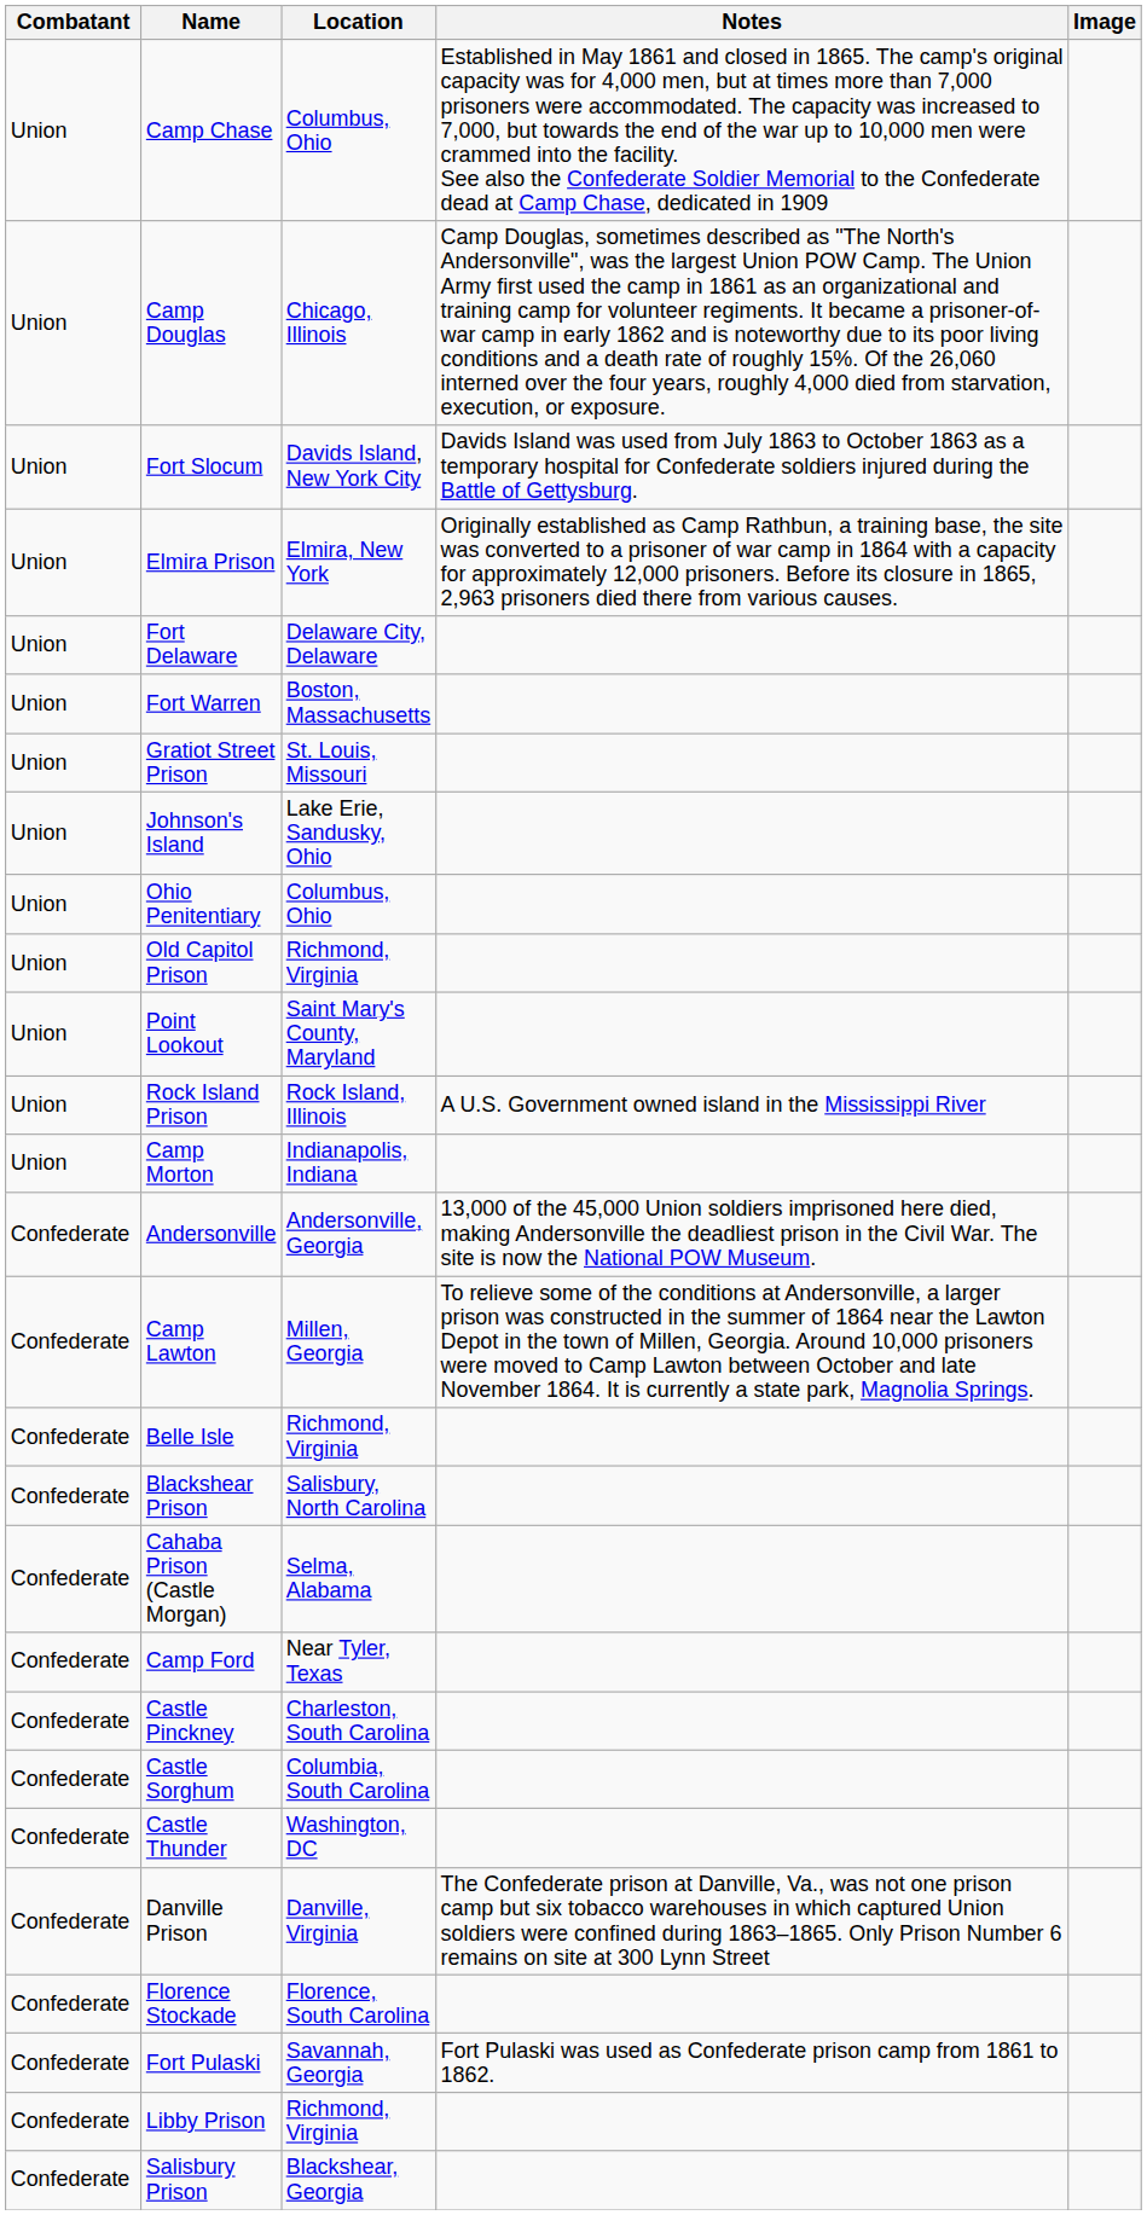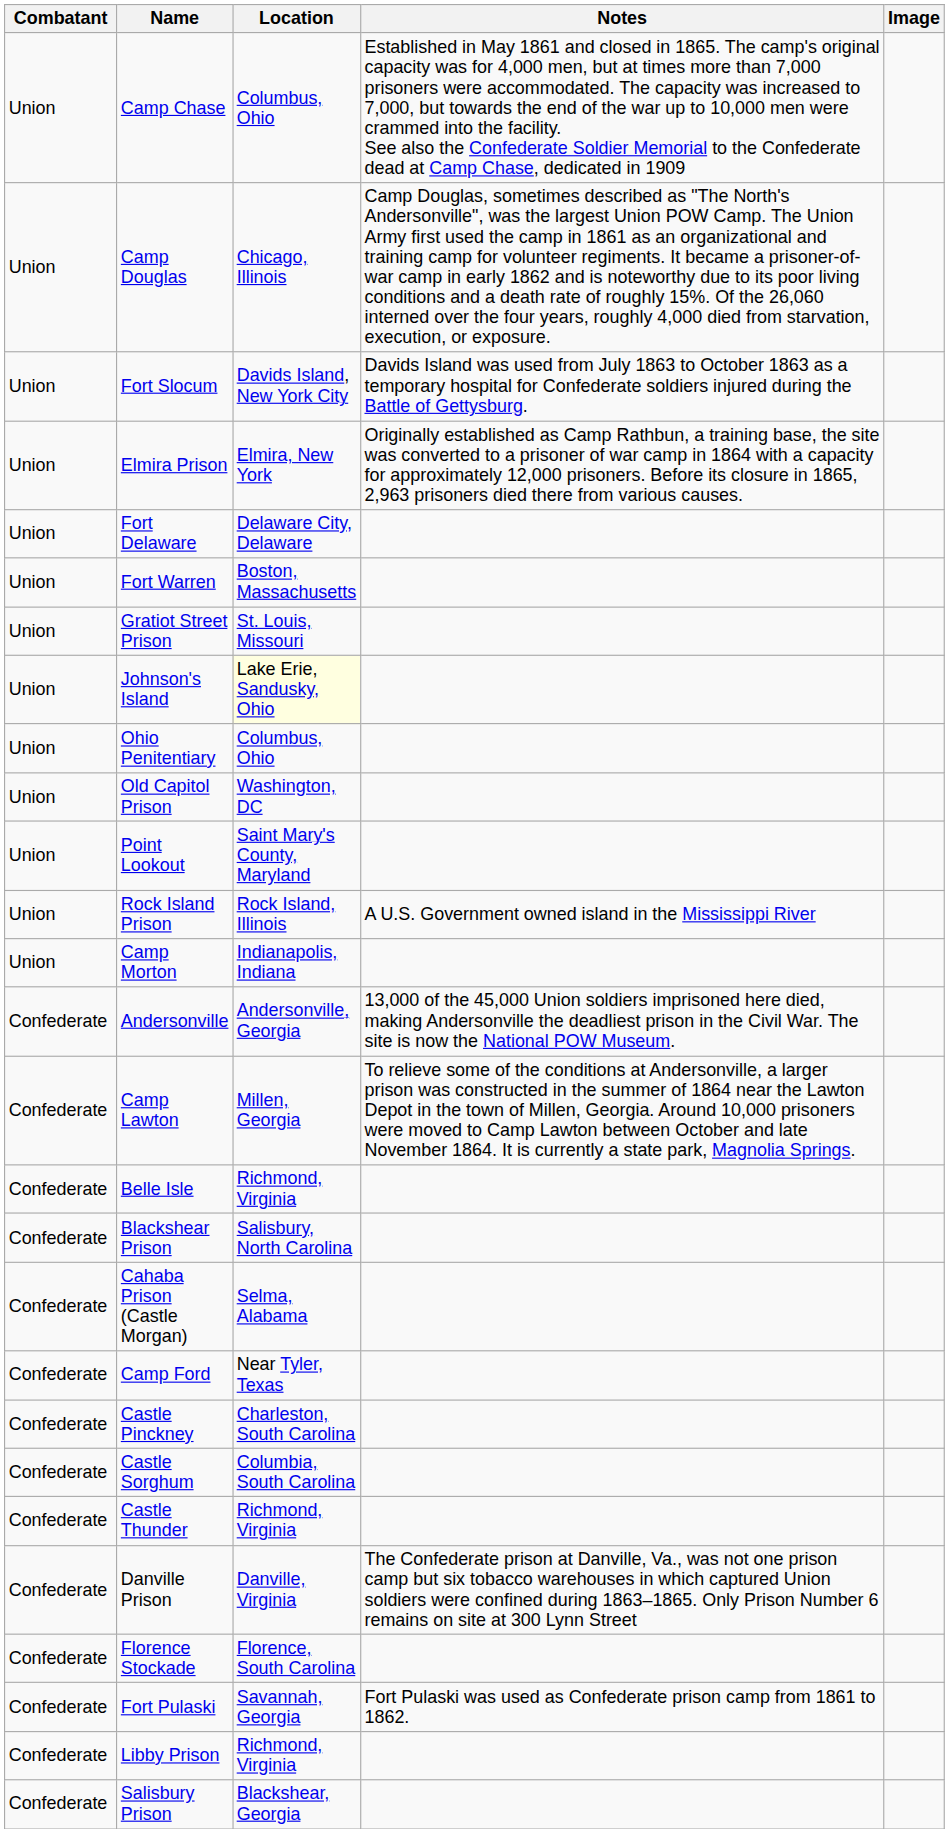Johnson's Island | Location: no background -> lightyellow background
Old Capitol Prison | Location: Richmond, Virginia -> Washington, DC
Castle Thunder | Location: Washington, DC -> Richmond, Virginia
